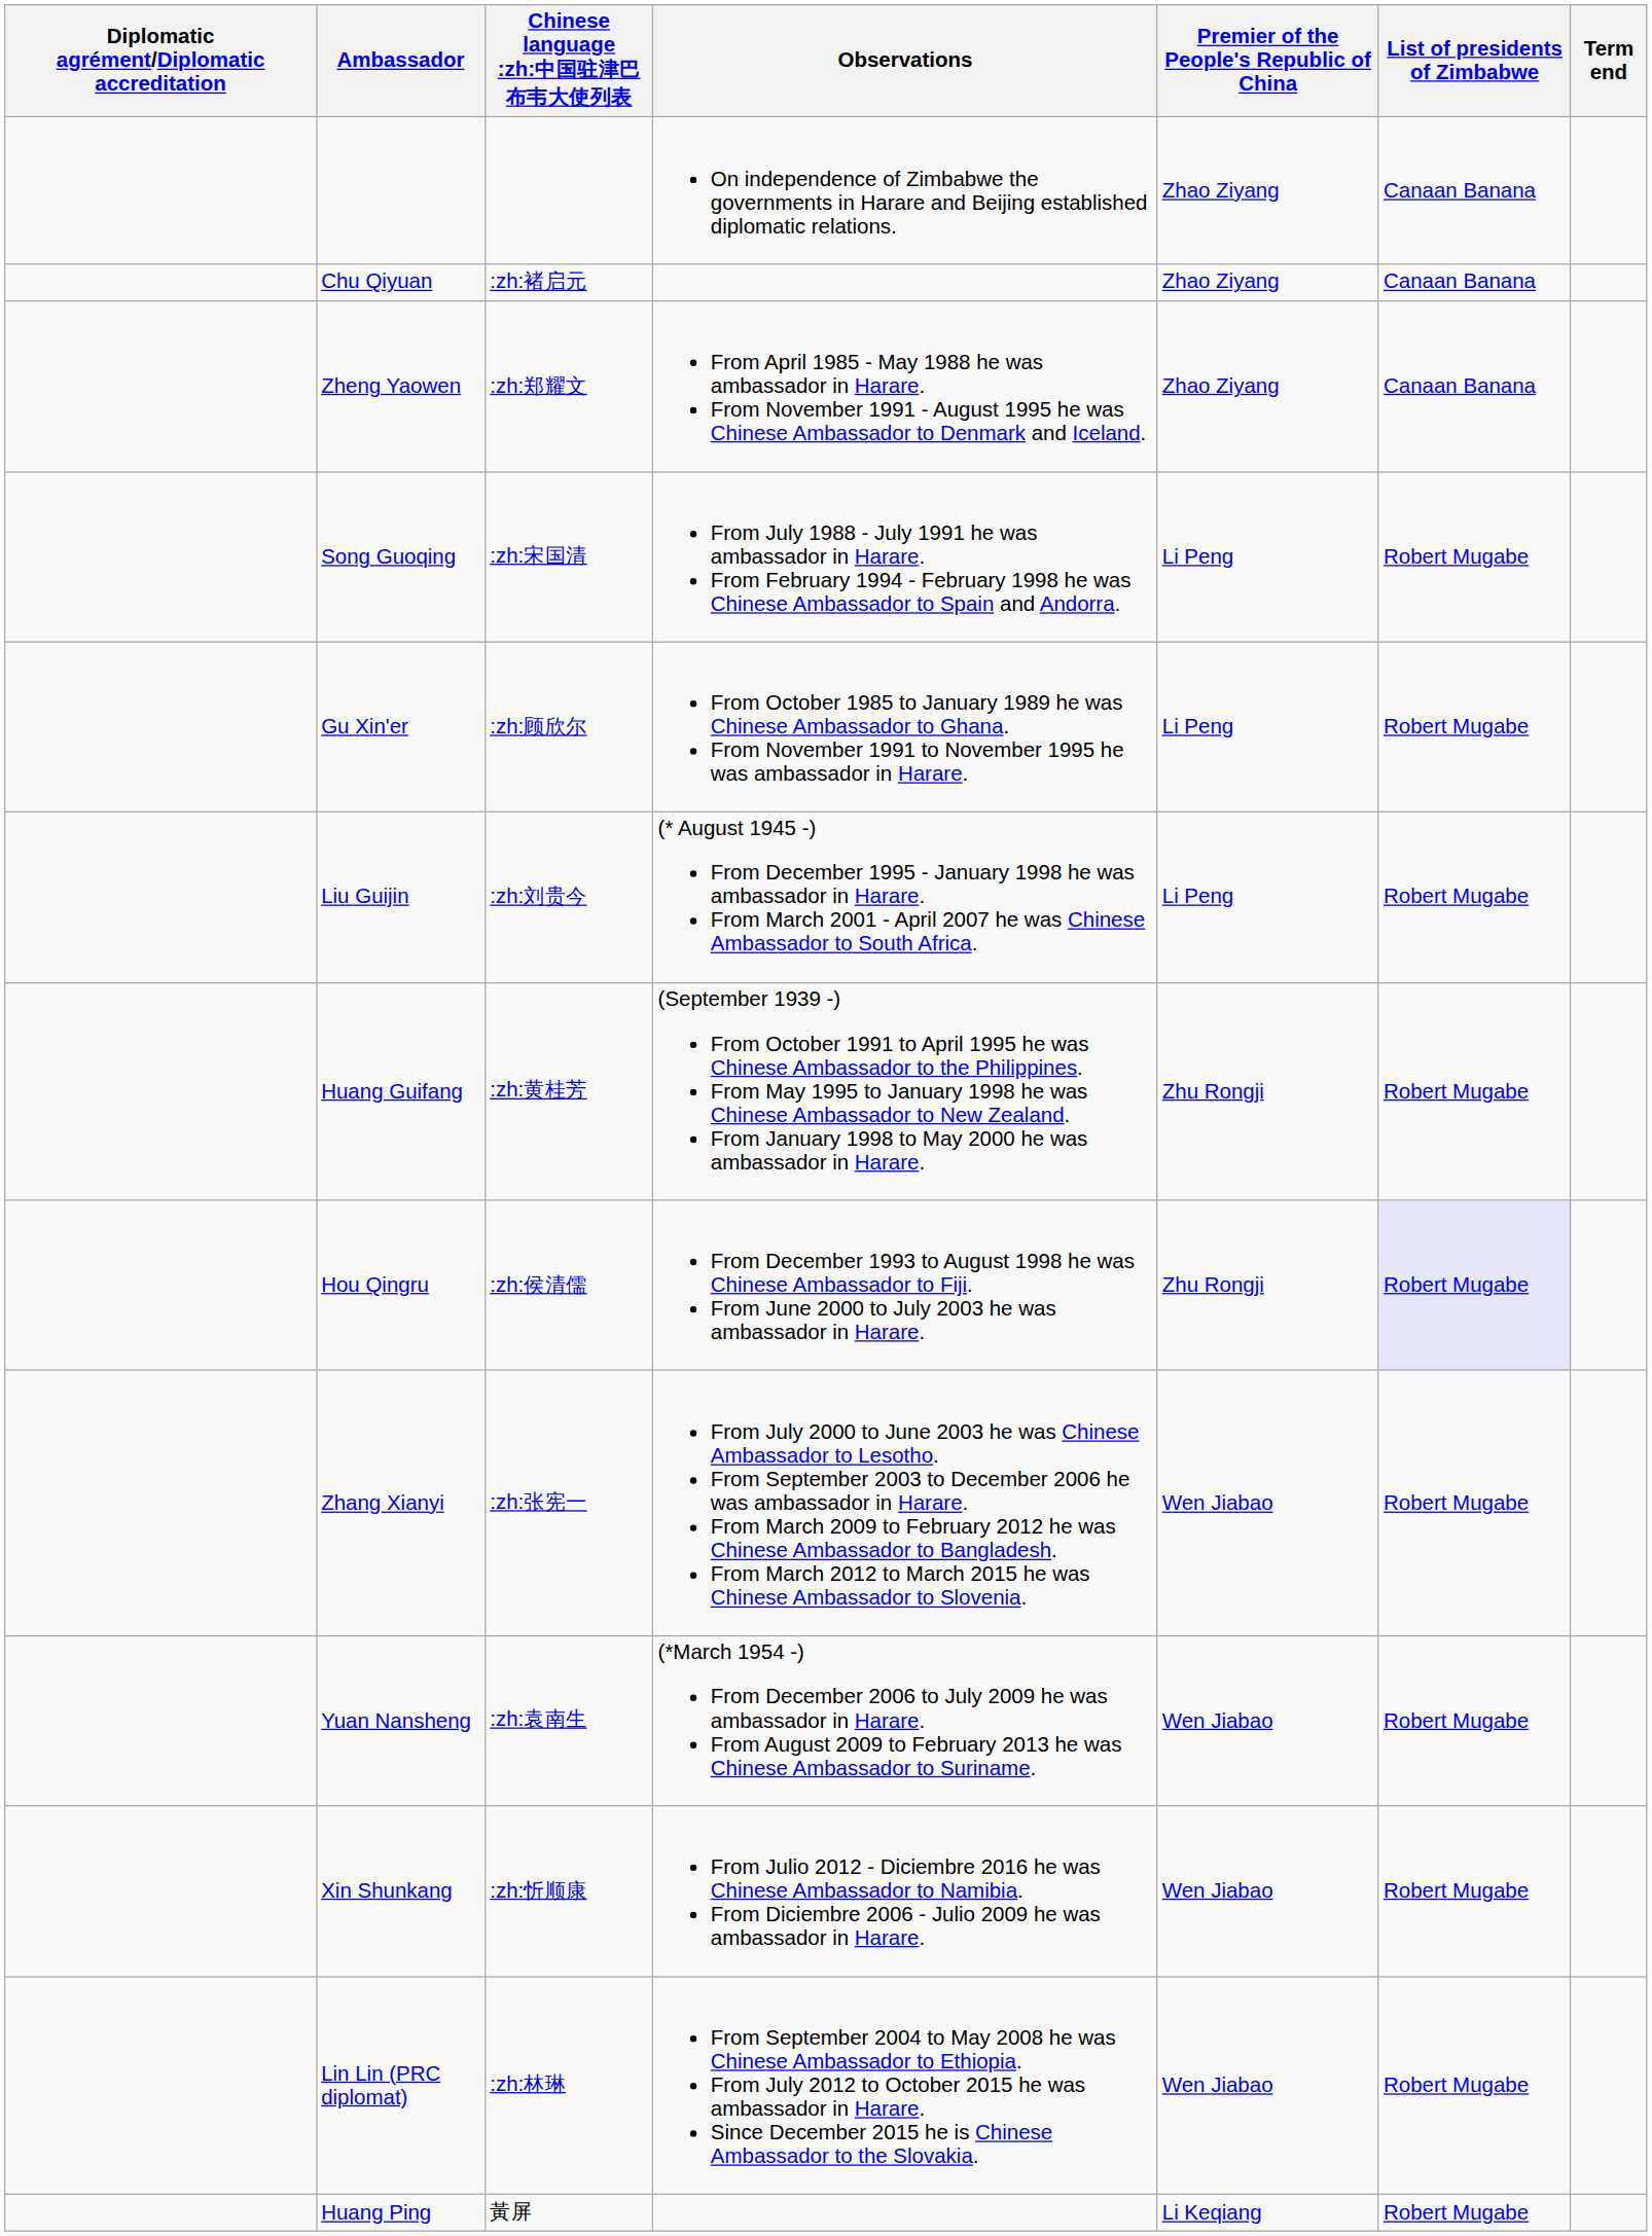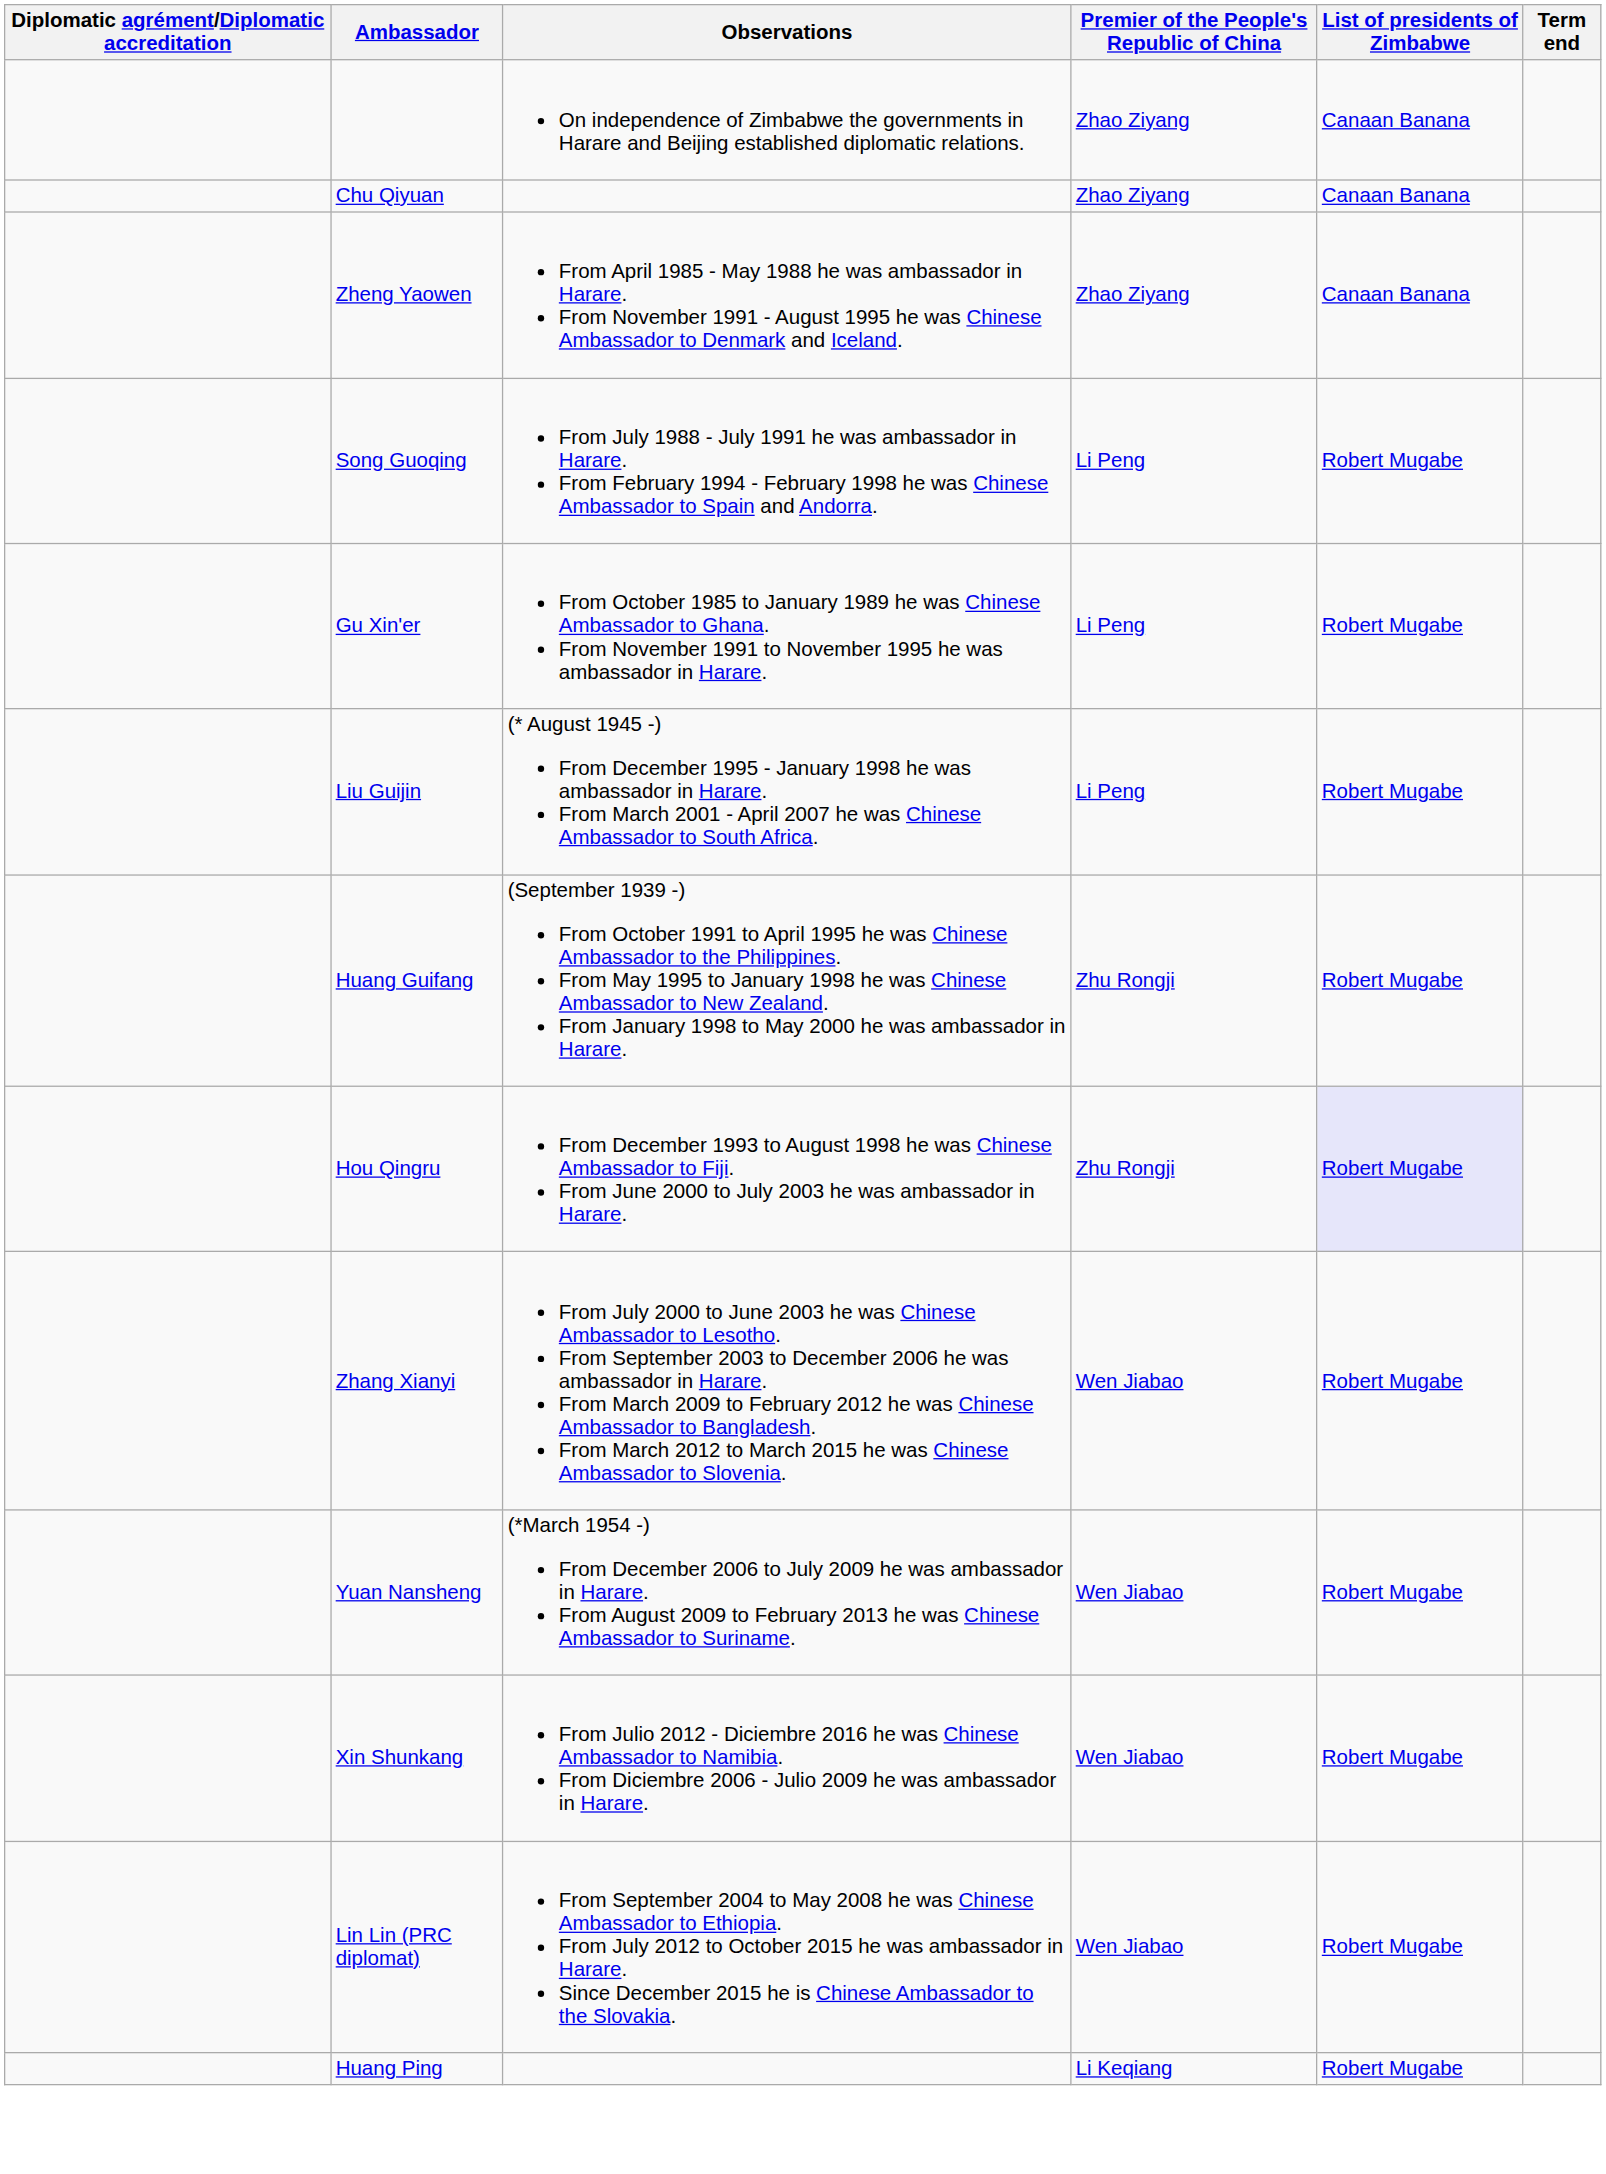- column: Chinese language :zh:中国驻津巴布韦大使列表 | :zh:褚启元 | :zh:郑耀文 | :zh:宋国清 | :zh:顾欣尔 | :zh:刘贵今 | :zh:黄桂芳 | :zh:侯清儒 | :zh:张宪一 | :zh:袁南生 | :zh:忻顺康 | :zh:林琳 | 黃屏
